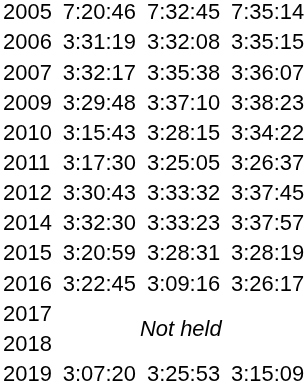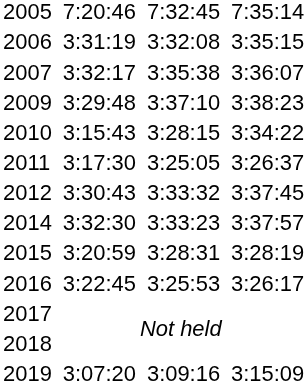2016 | column 5: 3:09:16 -> 3:25:53
2019 | column 5: 3:25:53 -> 3:09:16
